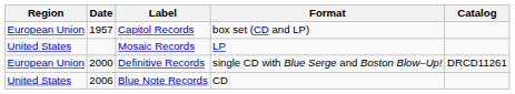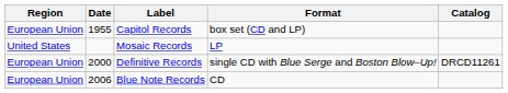Capitol Records | Date: 1957 -> 1955
Blue Note Records | Region: United States -> European Union
